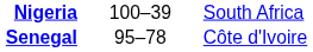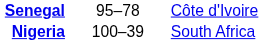rows swapped: Senegal <-> Nigeria
